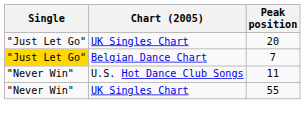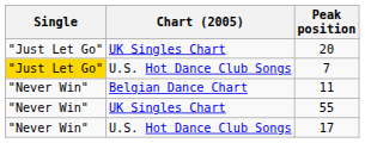7 | Chart (2005): Belgian Dance Chart -> U.S. Hot Dance Club Songs
11 | Chart (2005): U.S. Hot Dance Club Songs -> Belgian Dance Chart
+ row: "Never Win" | U.S. Hot Dance Club Songs | 17
